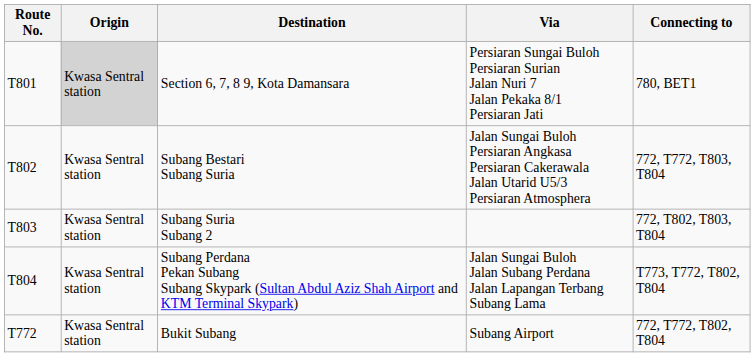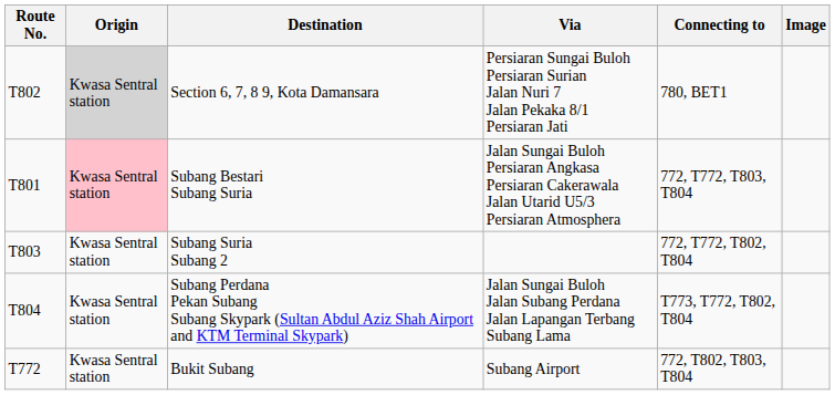+ column: Image
Section 6, 7, 8 9, Kota Damansara | Route No.: T801 -> T802
Subang Bestari Subang Suria | Route No.: T802 -> T801
Subang Bestari Subang Suria | Origin: no background -> pink background
Subang Suria Subang 2 | Connecting to: 772, T802, T803, T804 -> 772, T772, T802, T804
Bukit Subang | Connecting to: 772, T772, T802, T804 -> 772, T802, T803, T804
